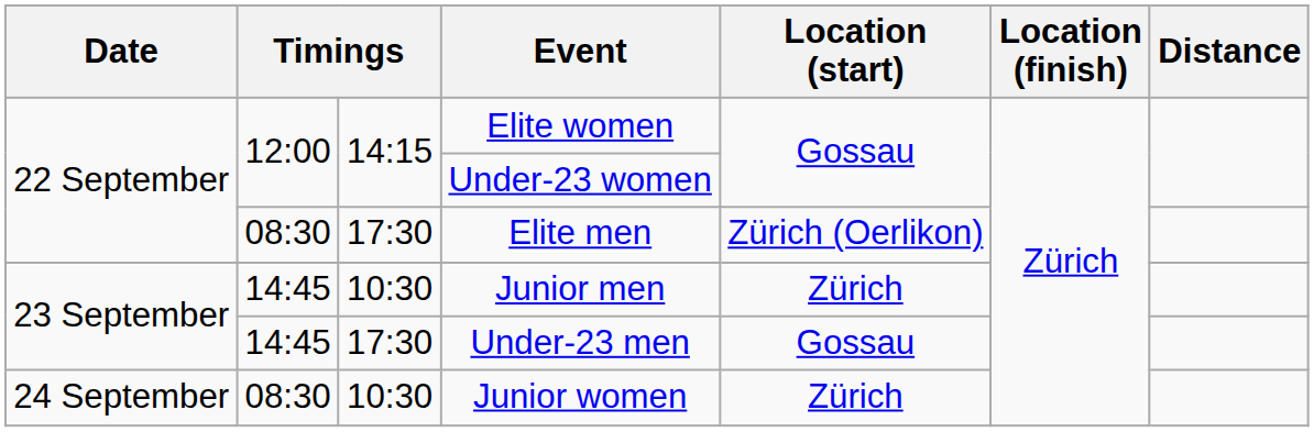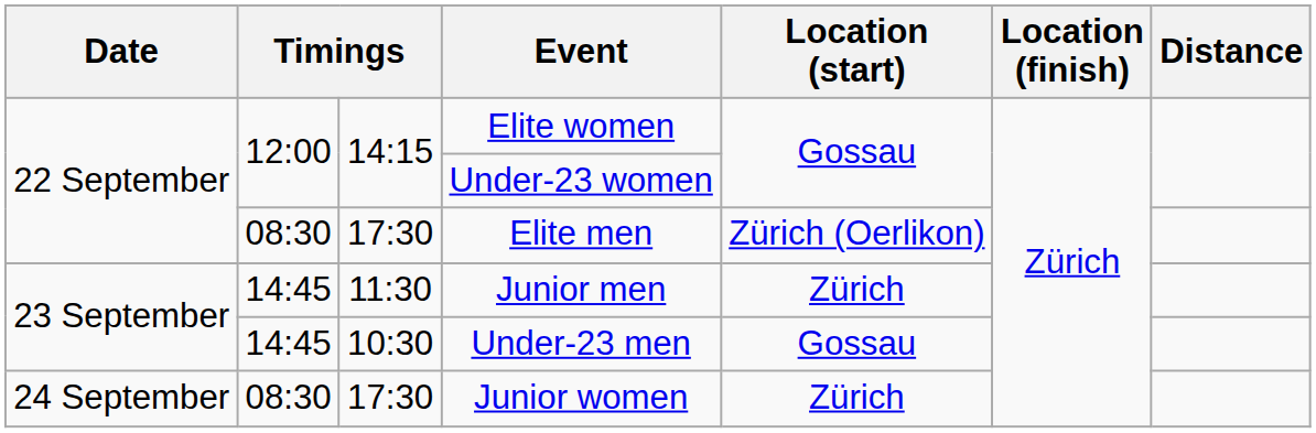Junior men | column 3: 10:30 -> 11:30
Under-23 men | column 3: 17:30 -> 10:30
Junior women | column 3: 10:30 -> 17:30
